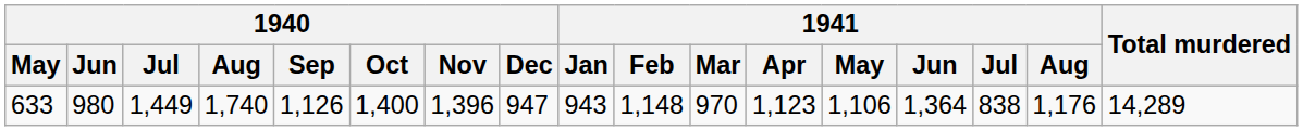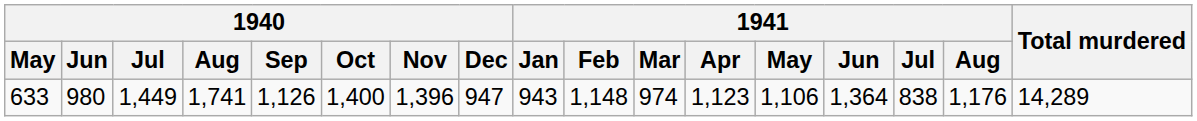633 | 1940 / Aug: 1,740 -> 1,741
633 | 1941 / Mar: 970 -> 974
